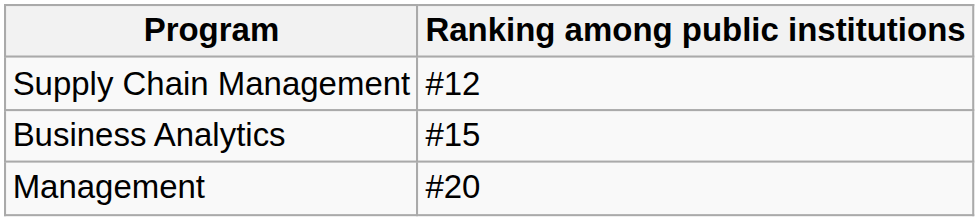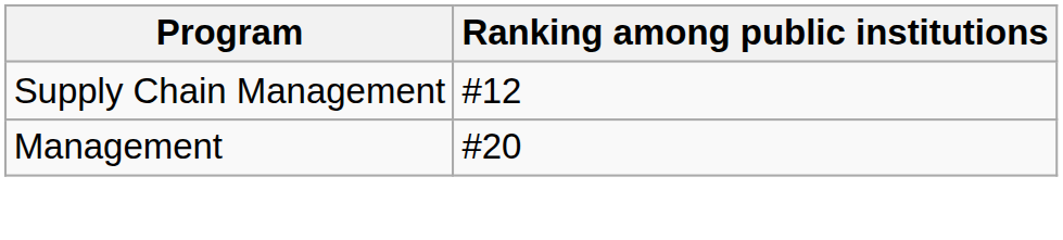- row: Business Analytics | #15
